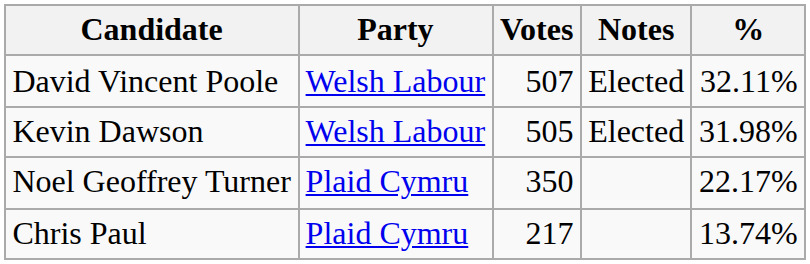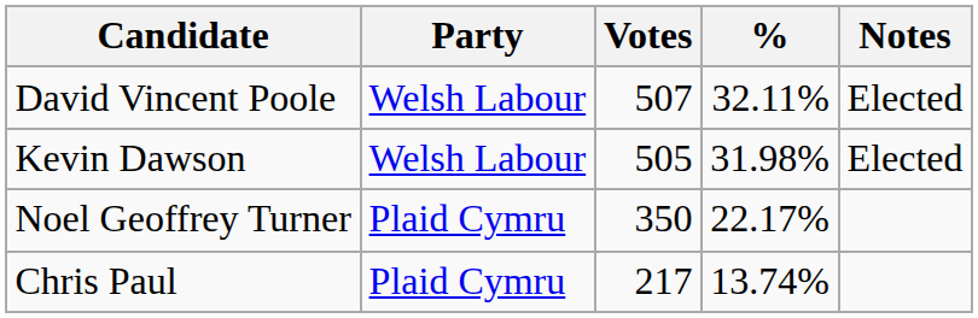columns swapped: % <-> Notes
